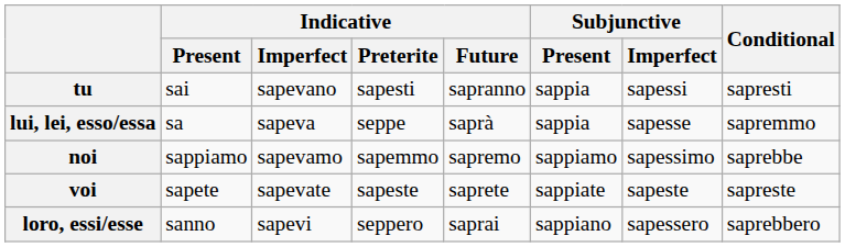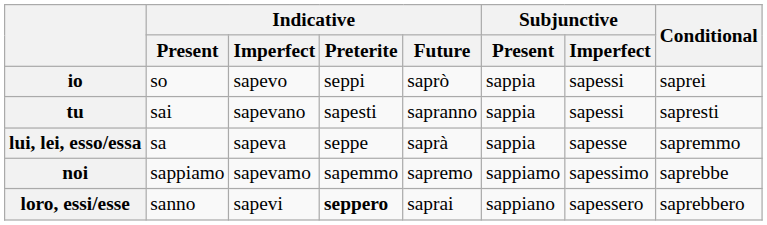+ row: io | so | sapevo | seppi | saprò | sappia | sapessi | saprei
- row: voi | sapete | sapevate | sapeste | saprete | sappiate | sapeste | sapreste
loro, essi/esse | Indicative / Preterite: normal -> bold
